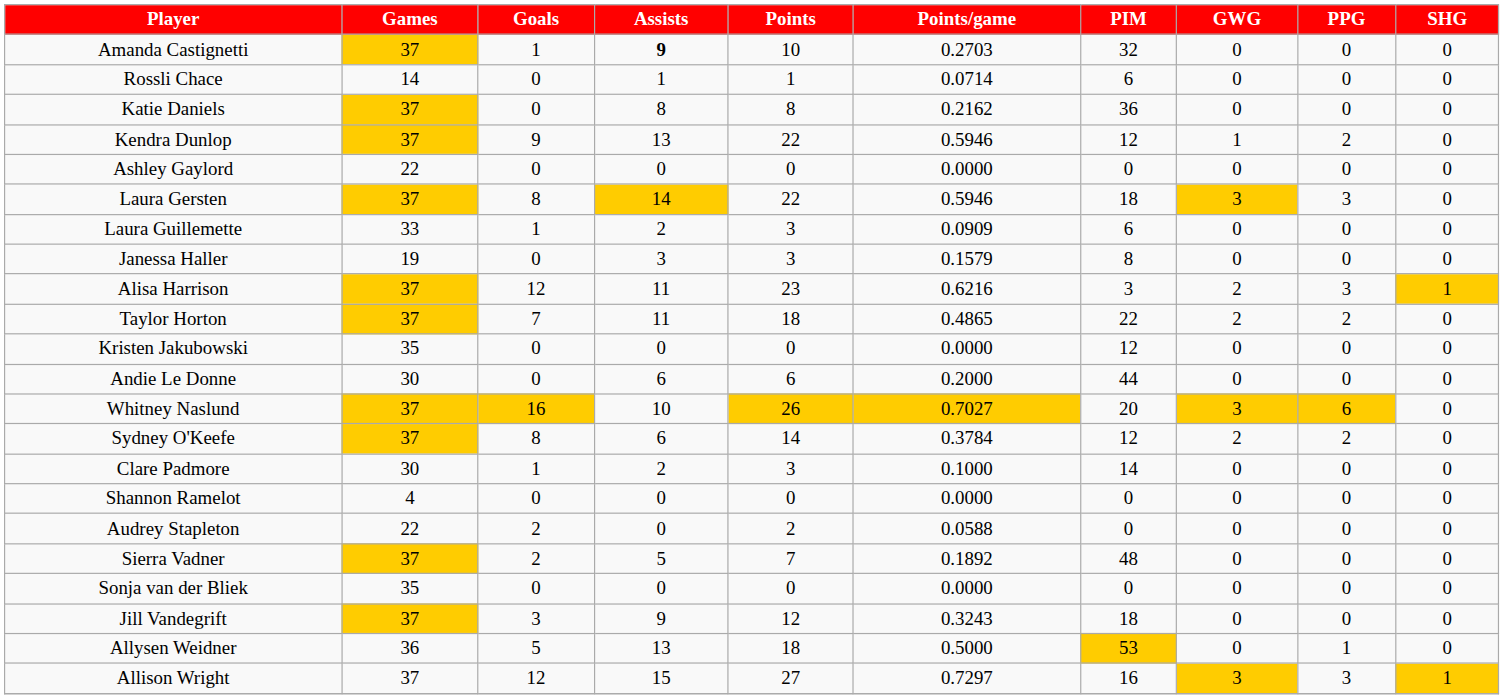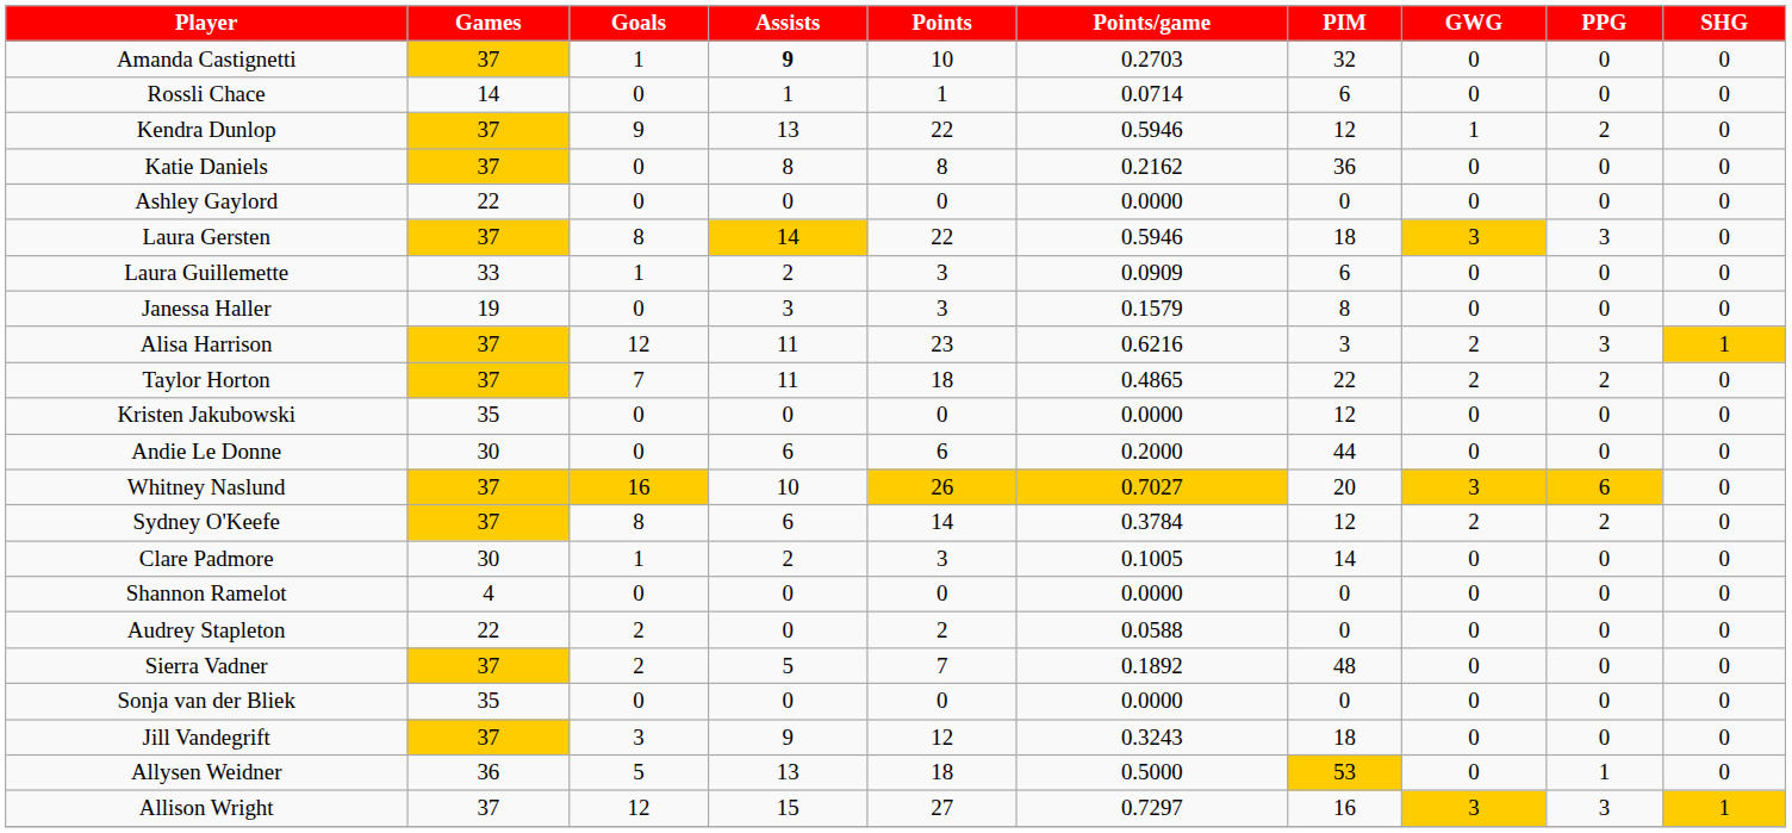rows swapped: Katie Daniels <-> Kendra Dunlop
Clare Padmore | Points/game: 0.1000 -> 0.1005
